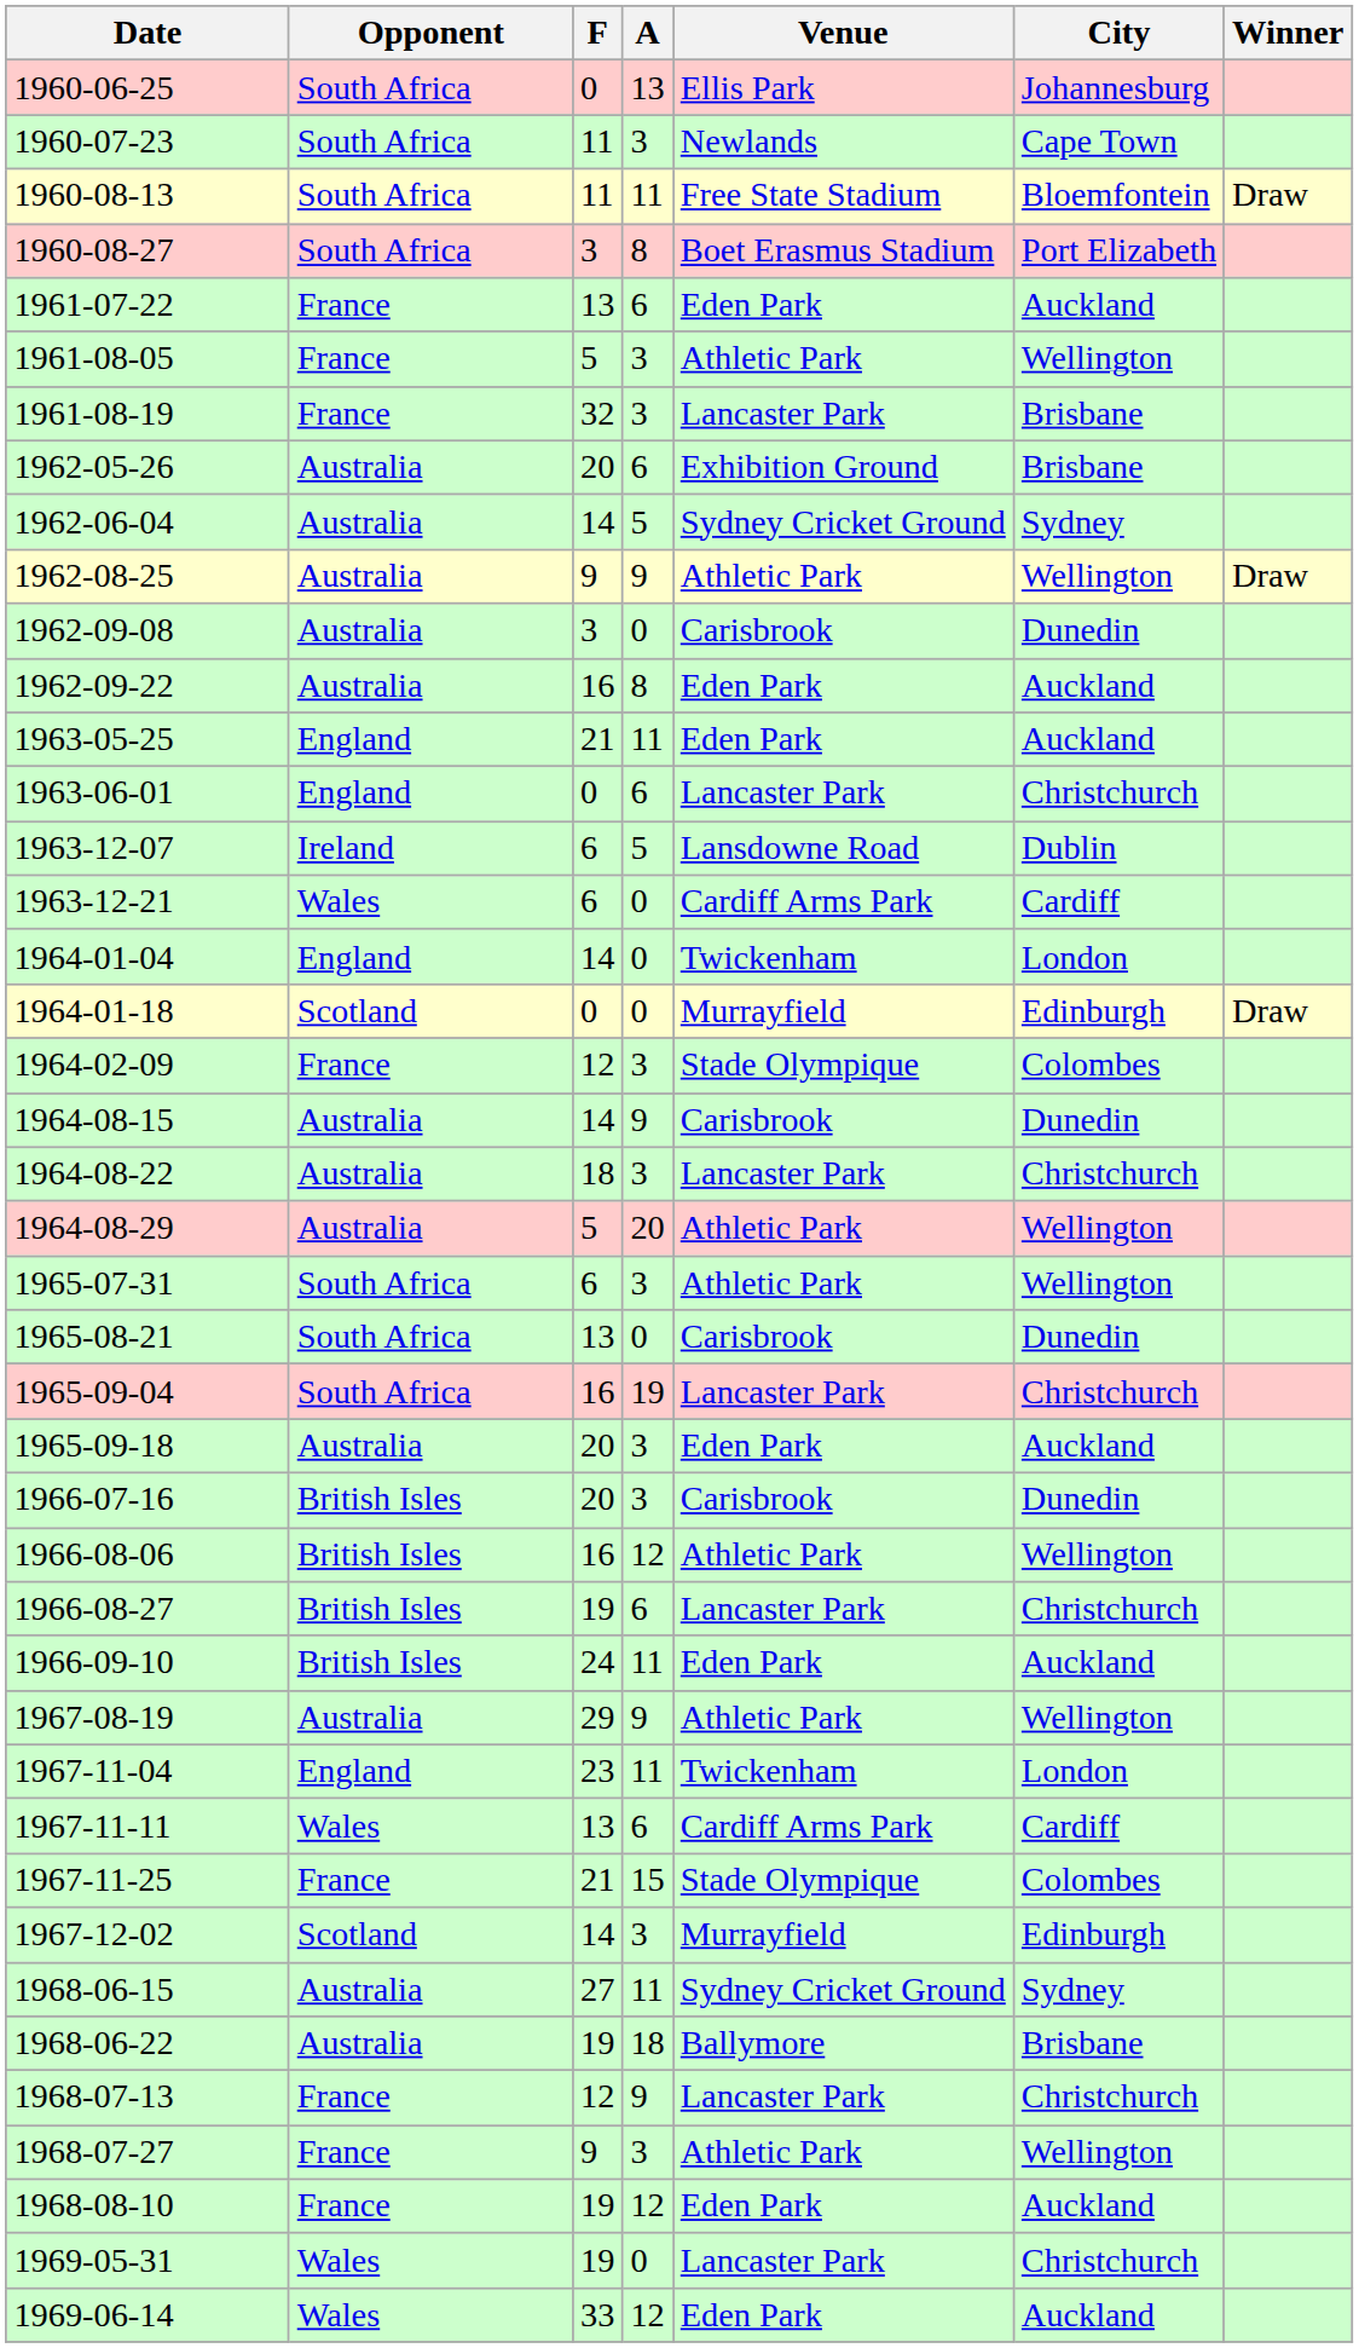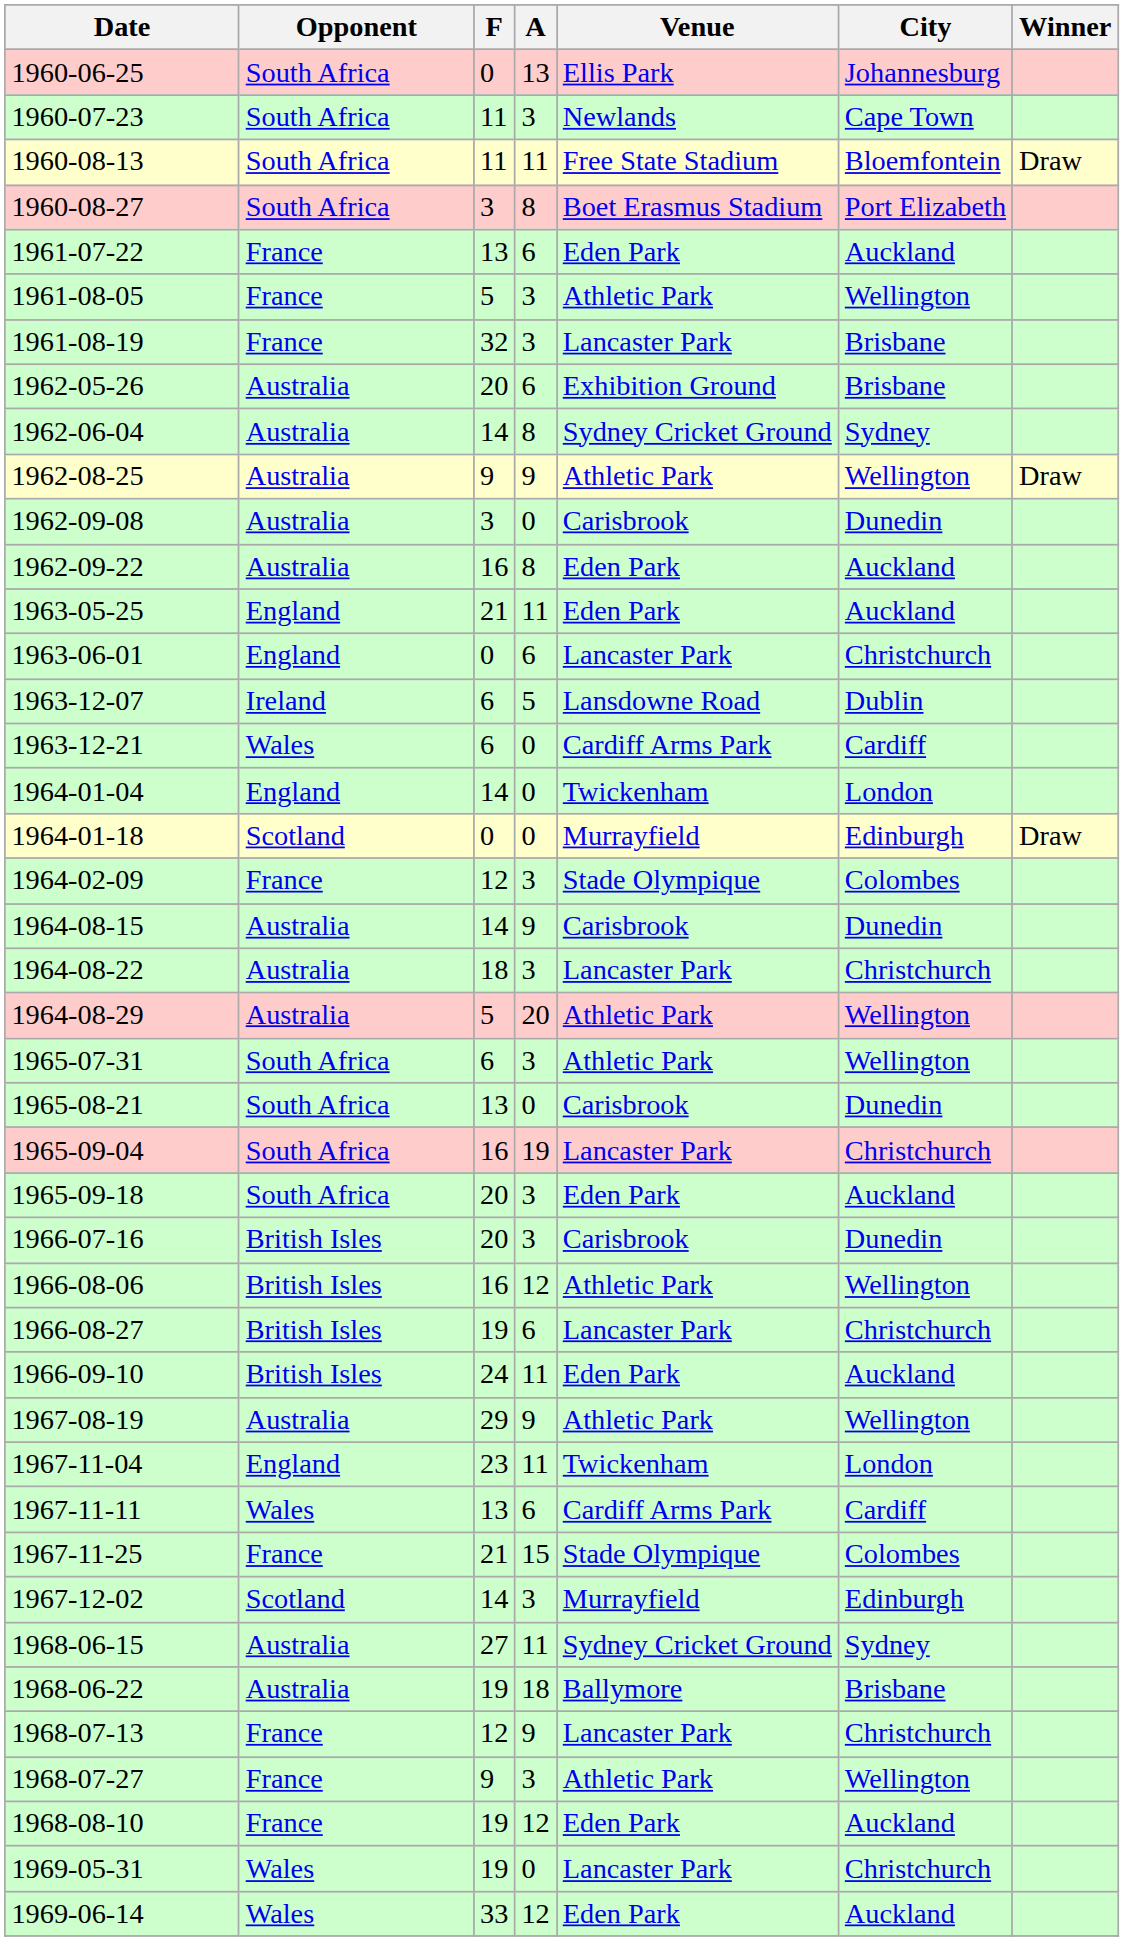1962-06-04 | A: 5 -> 8
1965-09-18 | Opponent: Australia -> South Africa
